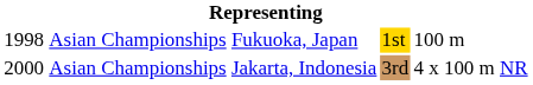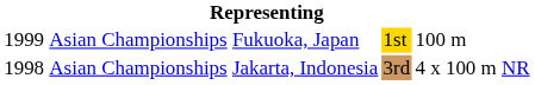Fukuoka, Japan | column 1: 1998 -> 1999
Jakarta, Indonesia | column 1: 2000 -> 1998
